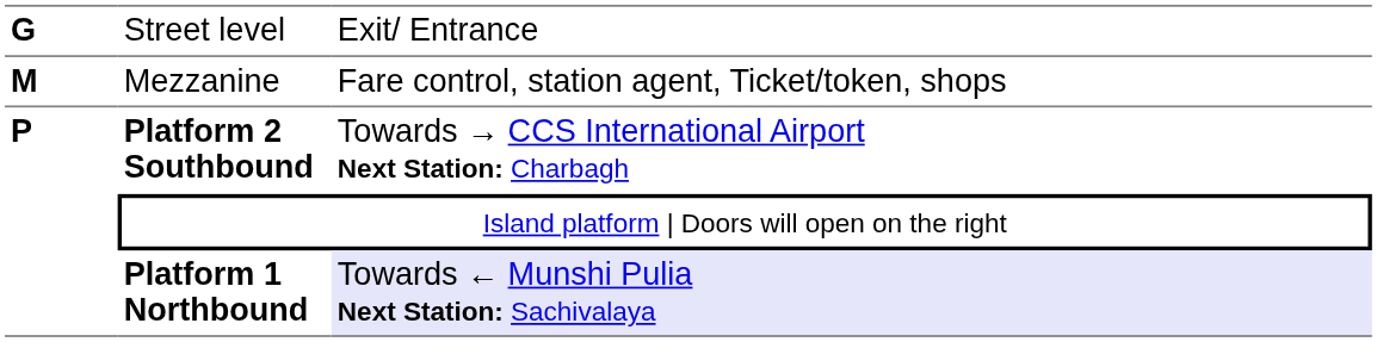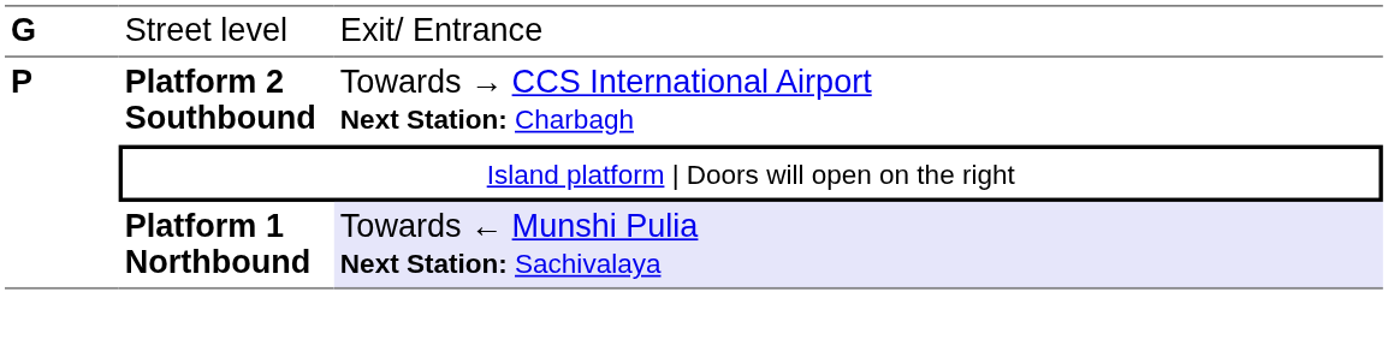- row: M | Mezzanine | Fare control, station agent, Ticket/token, shops
